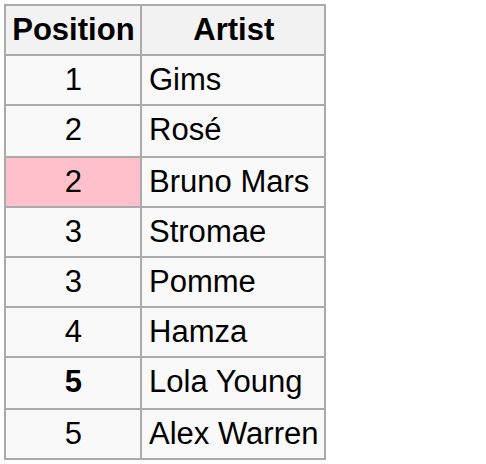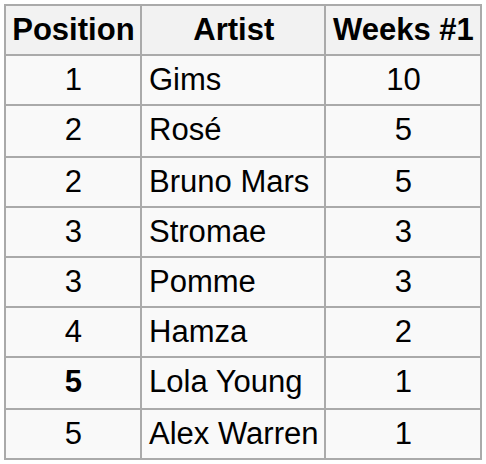+ column: Weeks #1 | 10 | 5 | 5 | 3 | 3 | 2 | 1 | 1
Bruno Mars | Position: pink background -> no background
